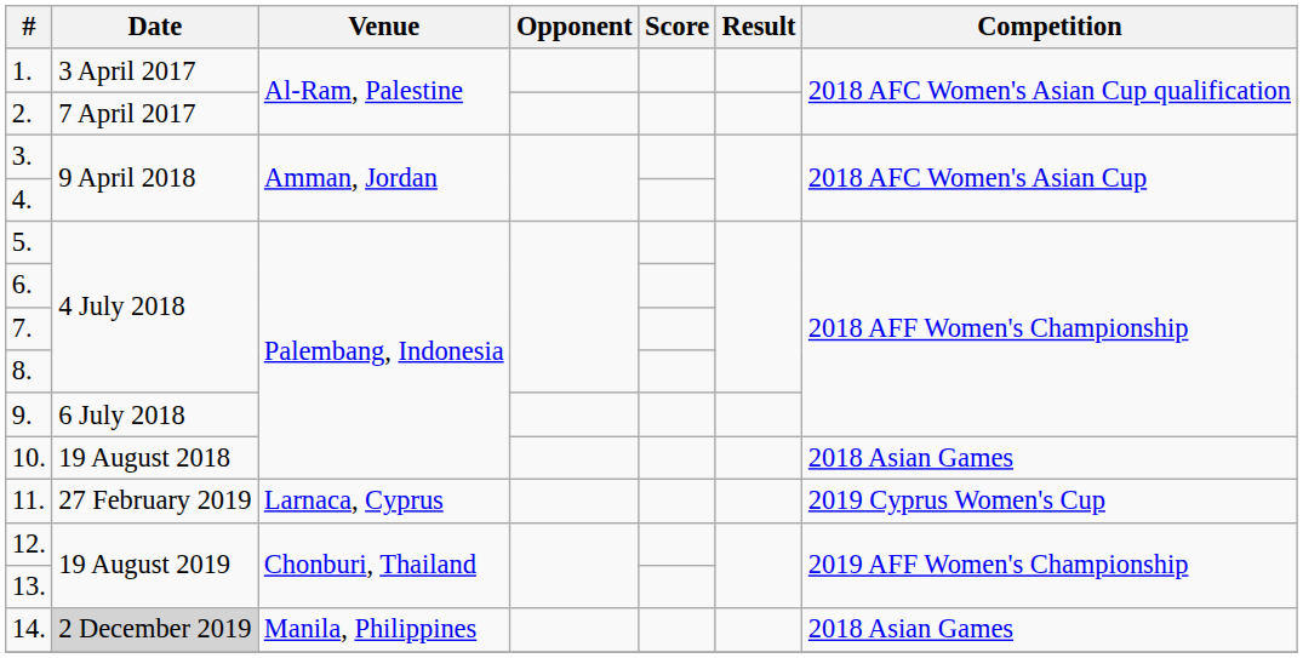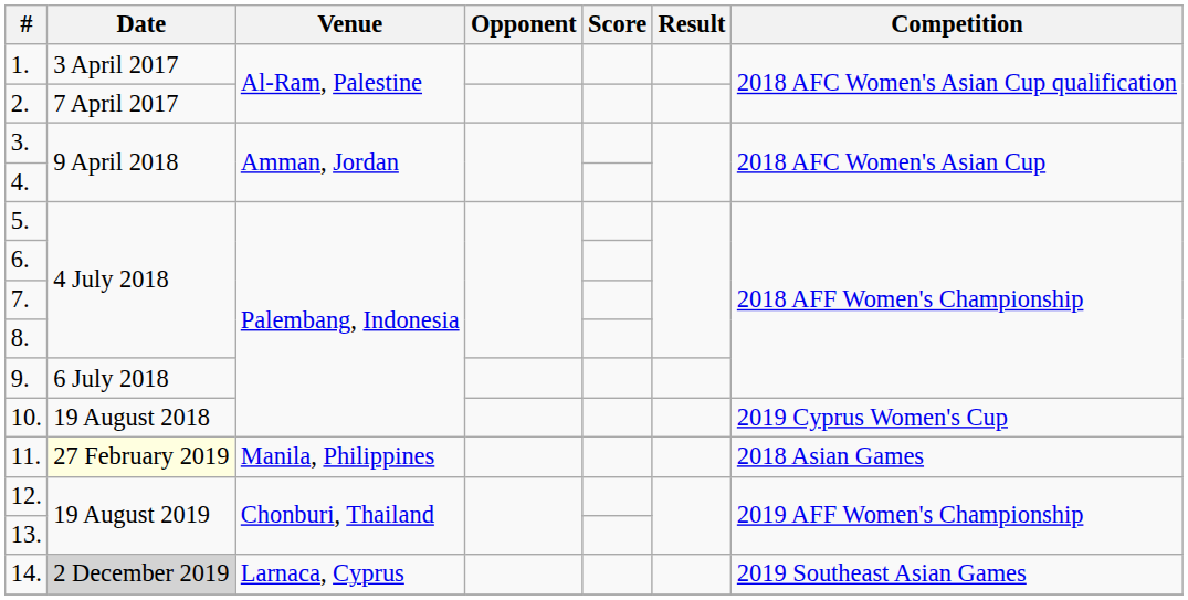10. | Competition: 2018 Asian Games -> 2019 Cyprus Women's Cup
11. | Date: no background -> lightyellow background
11. | Venue: Larnaca, Cyprus -> Manila, Philippines
11. | Competition: 2019 Cyprus Women's Cup -> 2018 Asian Games
14. | Venue: Manila, Philippines -> Larnaca, Cyprus
14. | Competition: 2018 Asian Games -> 2019 Southeast Asian Games
